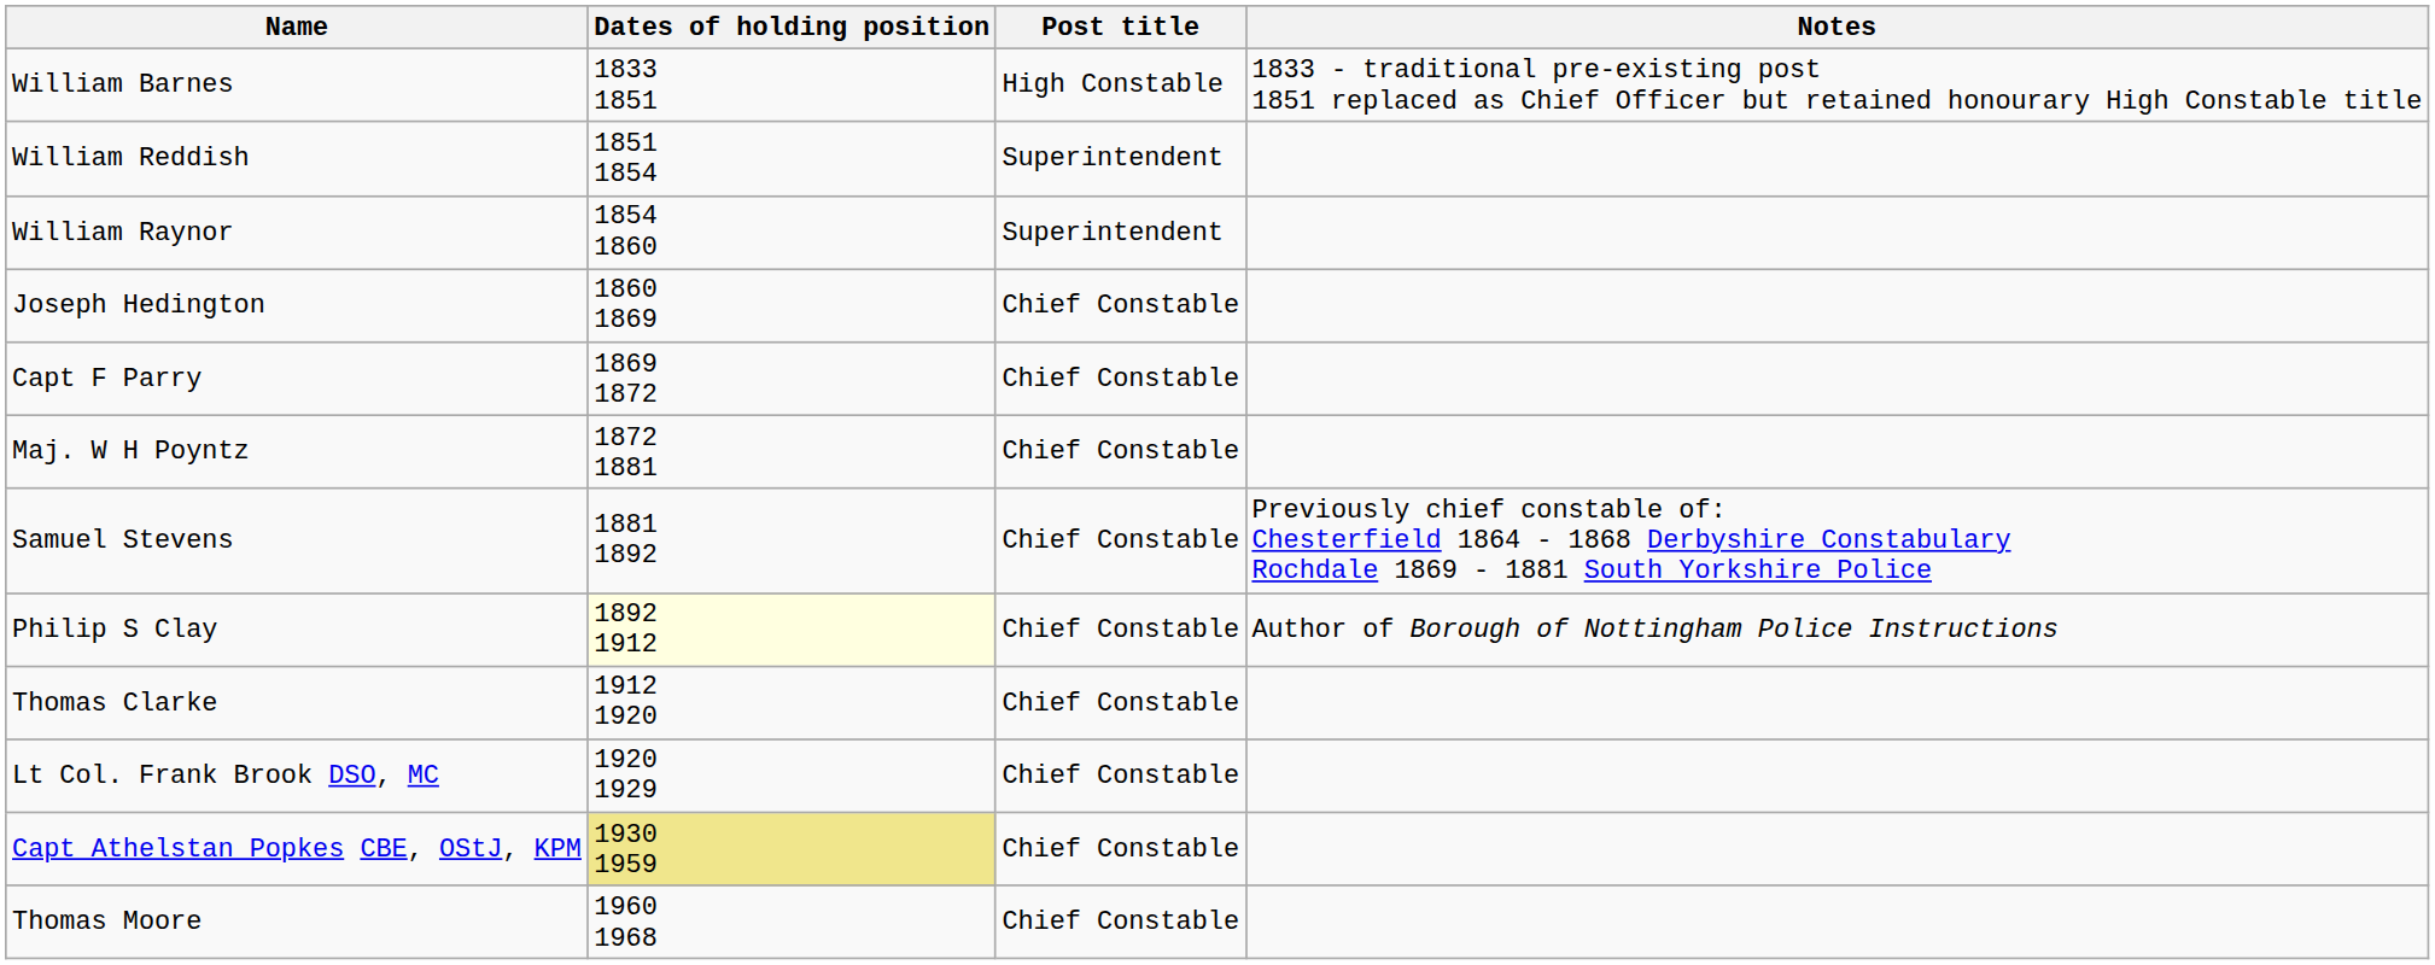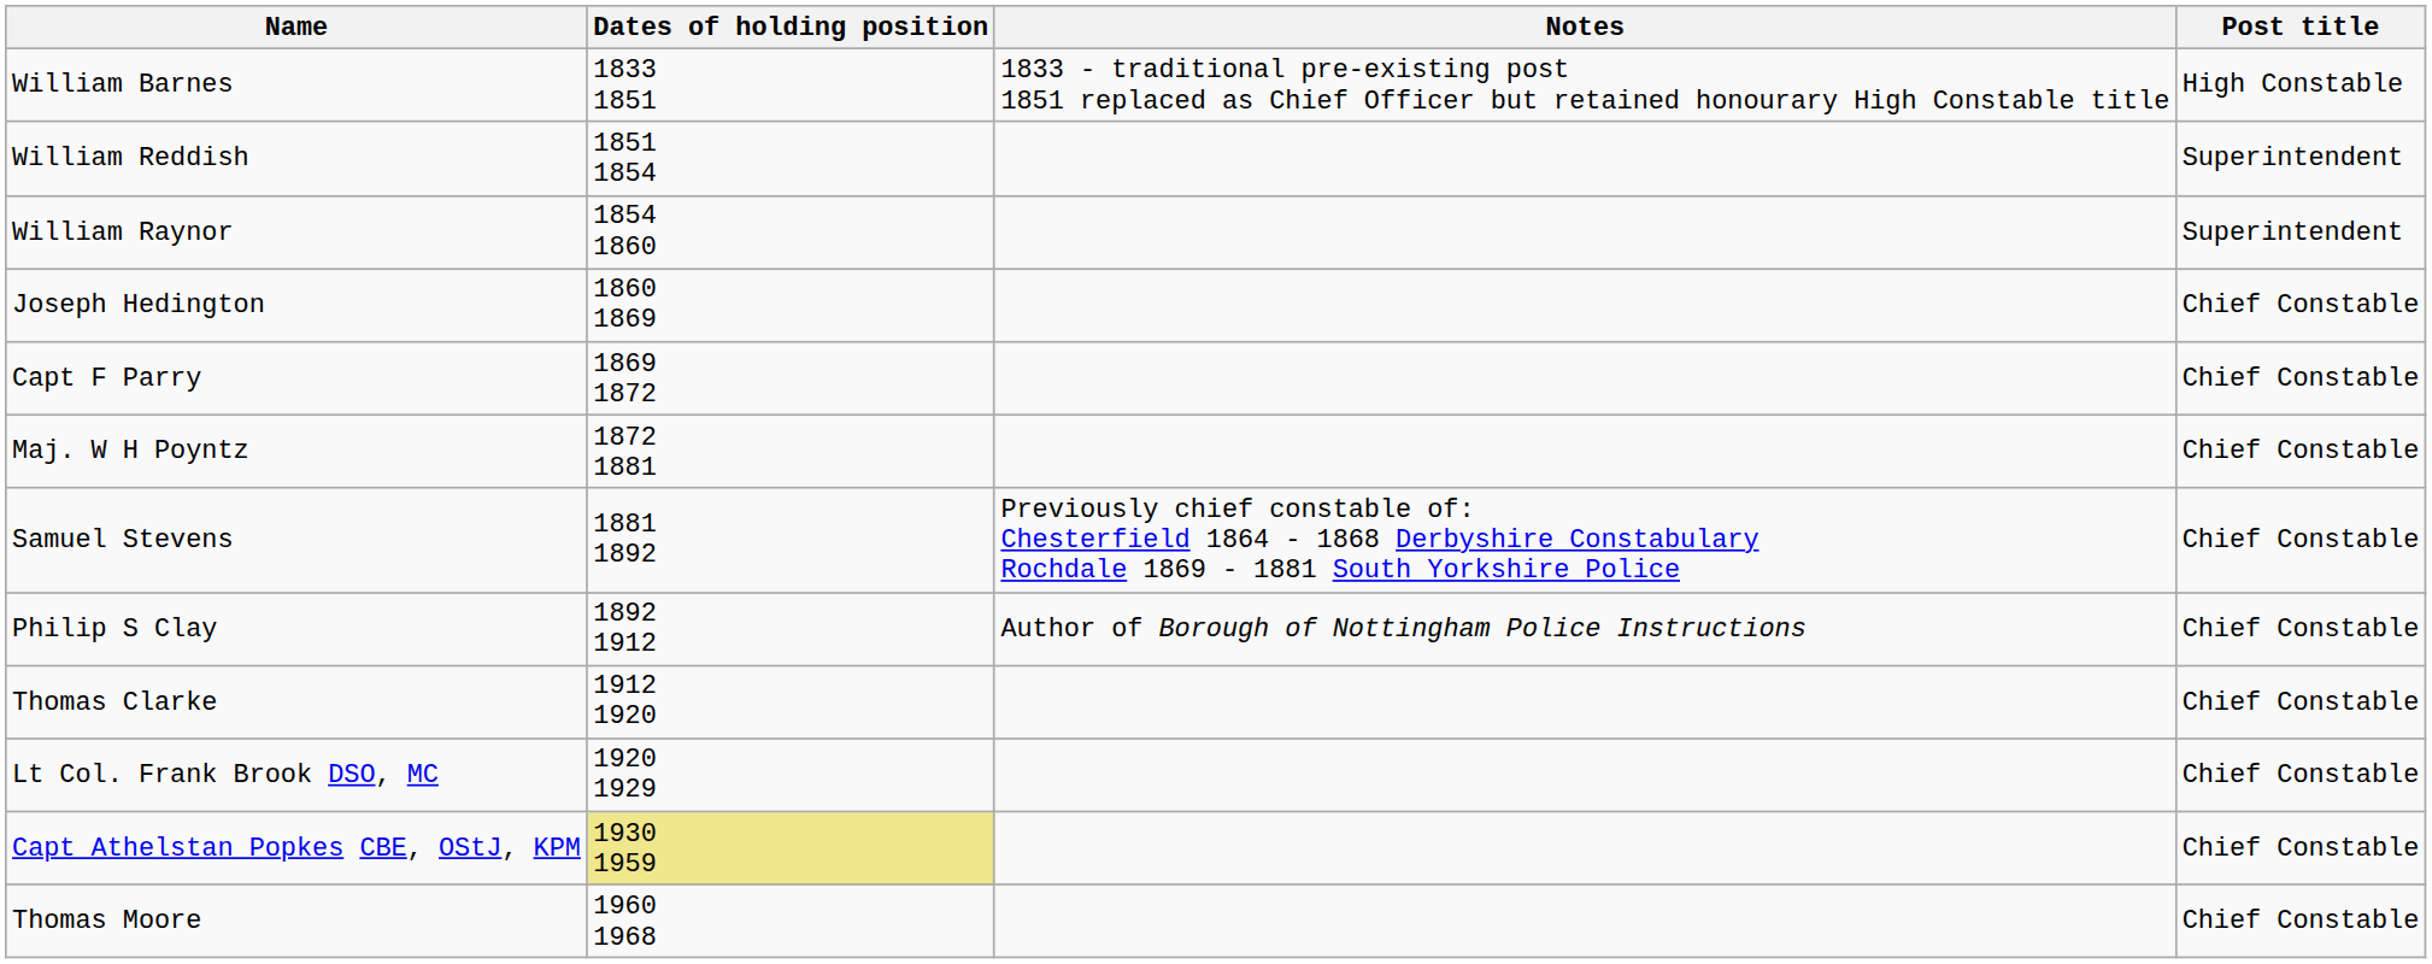columns swapped: Post title <-> Notes
Philip S Clay | Dates of holding position: lightyellow background -> no background
